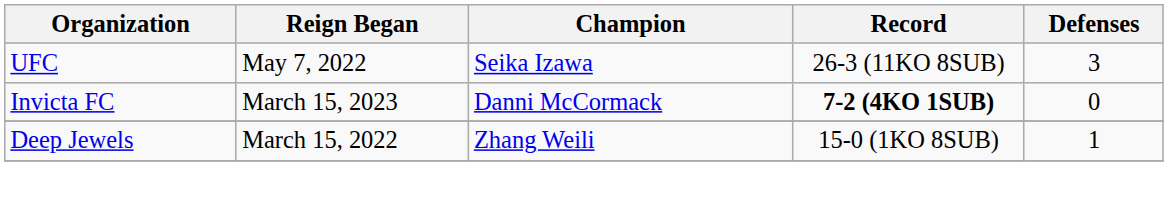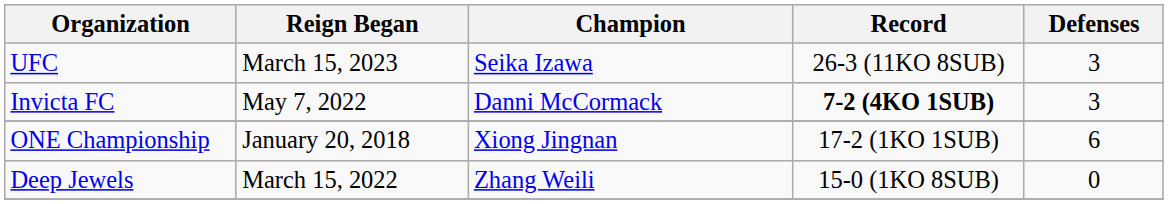UFC | Reign Began: May 7, 2022 -> March 15, 2023
Invicta FC | Reign Began: March 15, 2023 -> May 7, 2022
Invicta FC | Defenses: 0 -> 3
+ row: ONE Championship | January 20, 2018 | Xiong Jingnan | 17-2 (1KO 1SUB) | 6
Deep Jewels | Defenses: 1 -> 0
